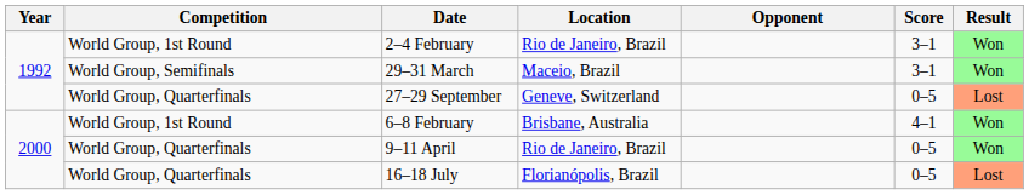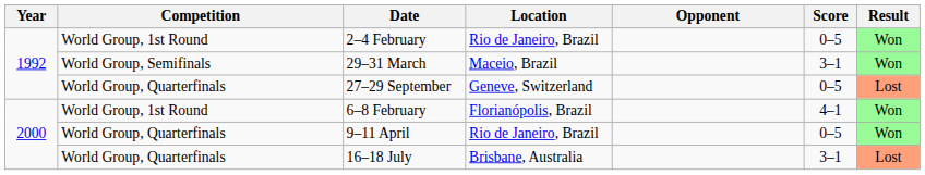2–4 February | Score: 3–1 -> 0–5
6–8 February | Location: Brisbane, Australia -> Florianópolis, Brazil
16–18 July | Location: Florianópolis, Brazil -> Brisbane, Australia
16–18 July | Score: 0–5 -> 3–1
